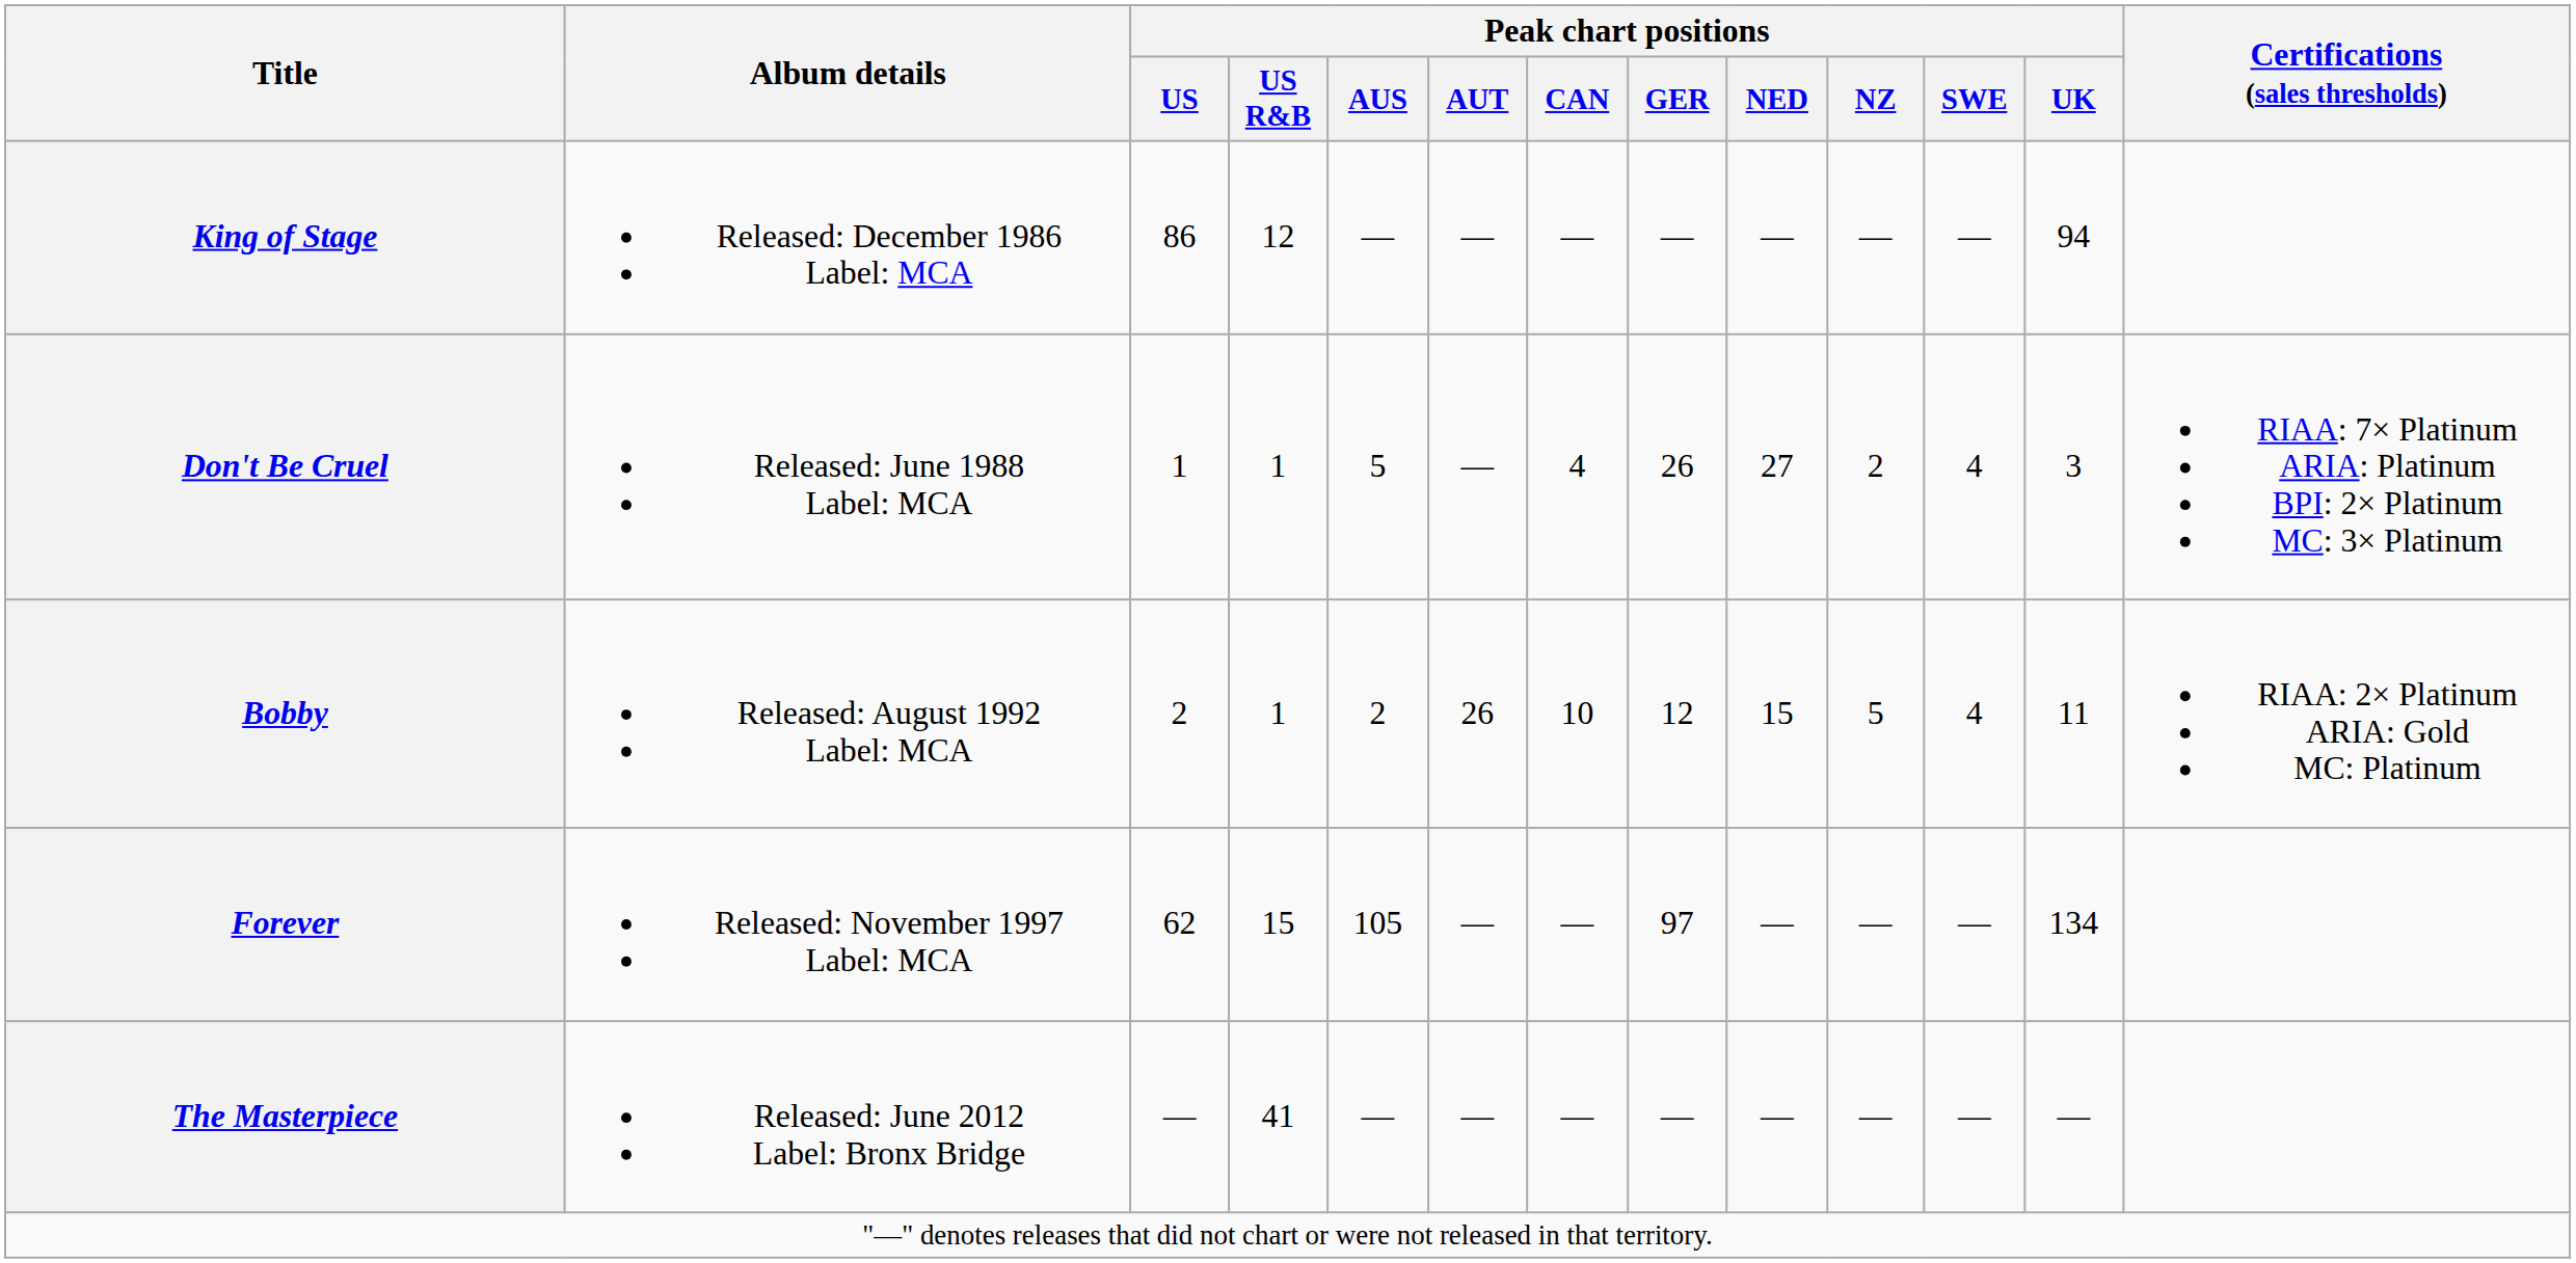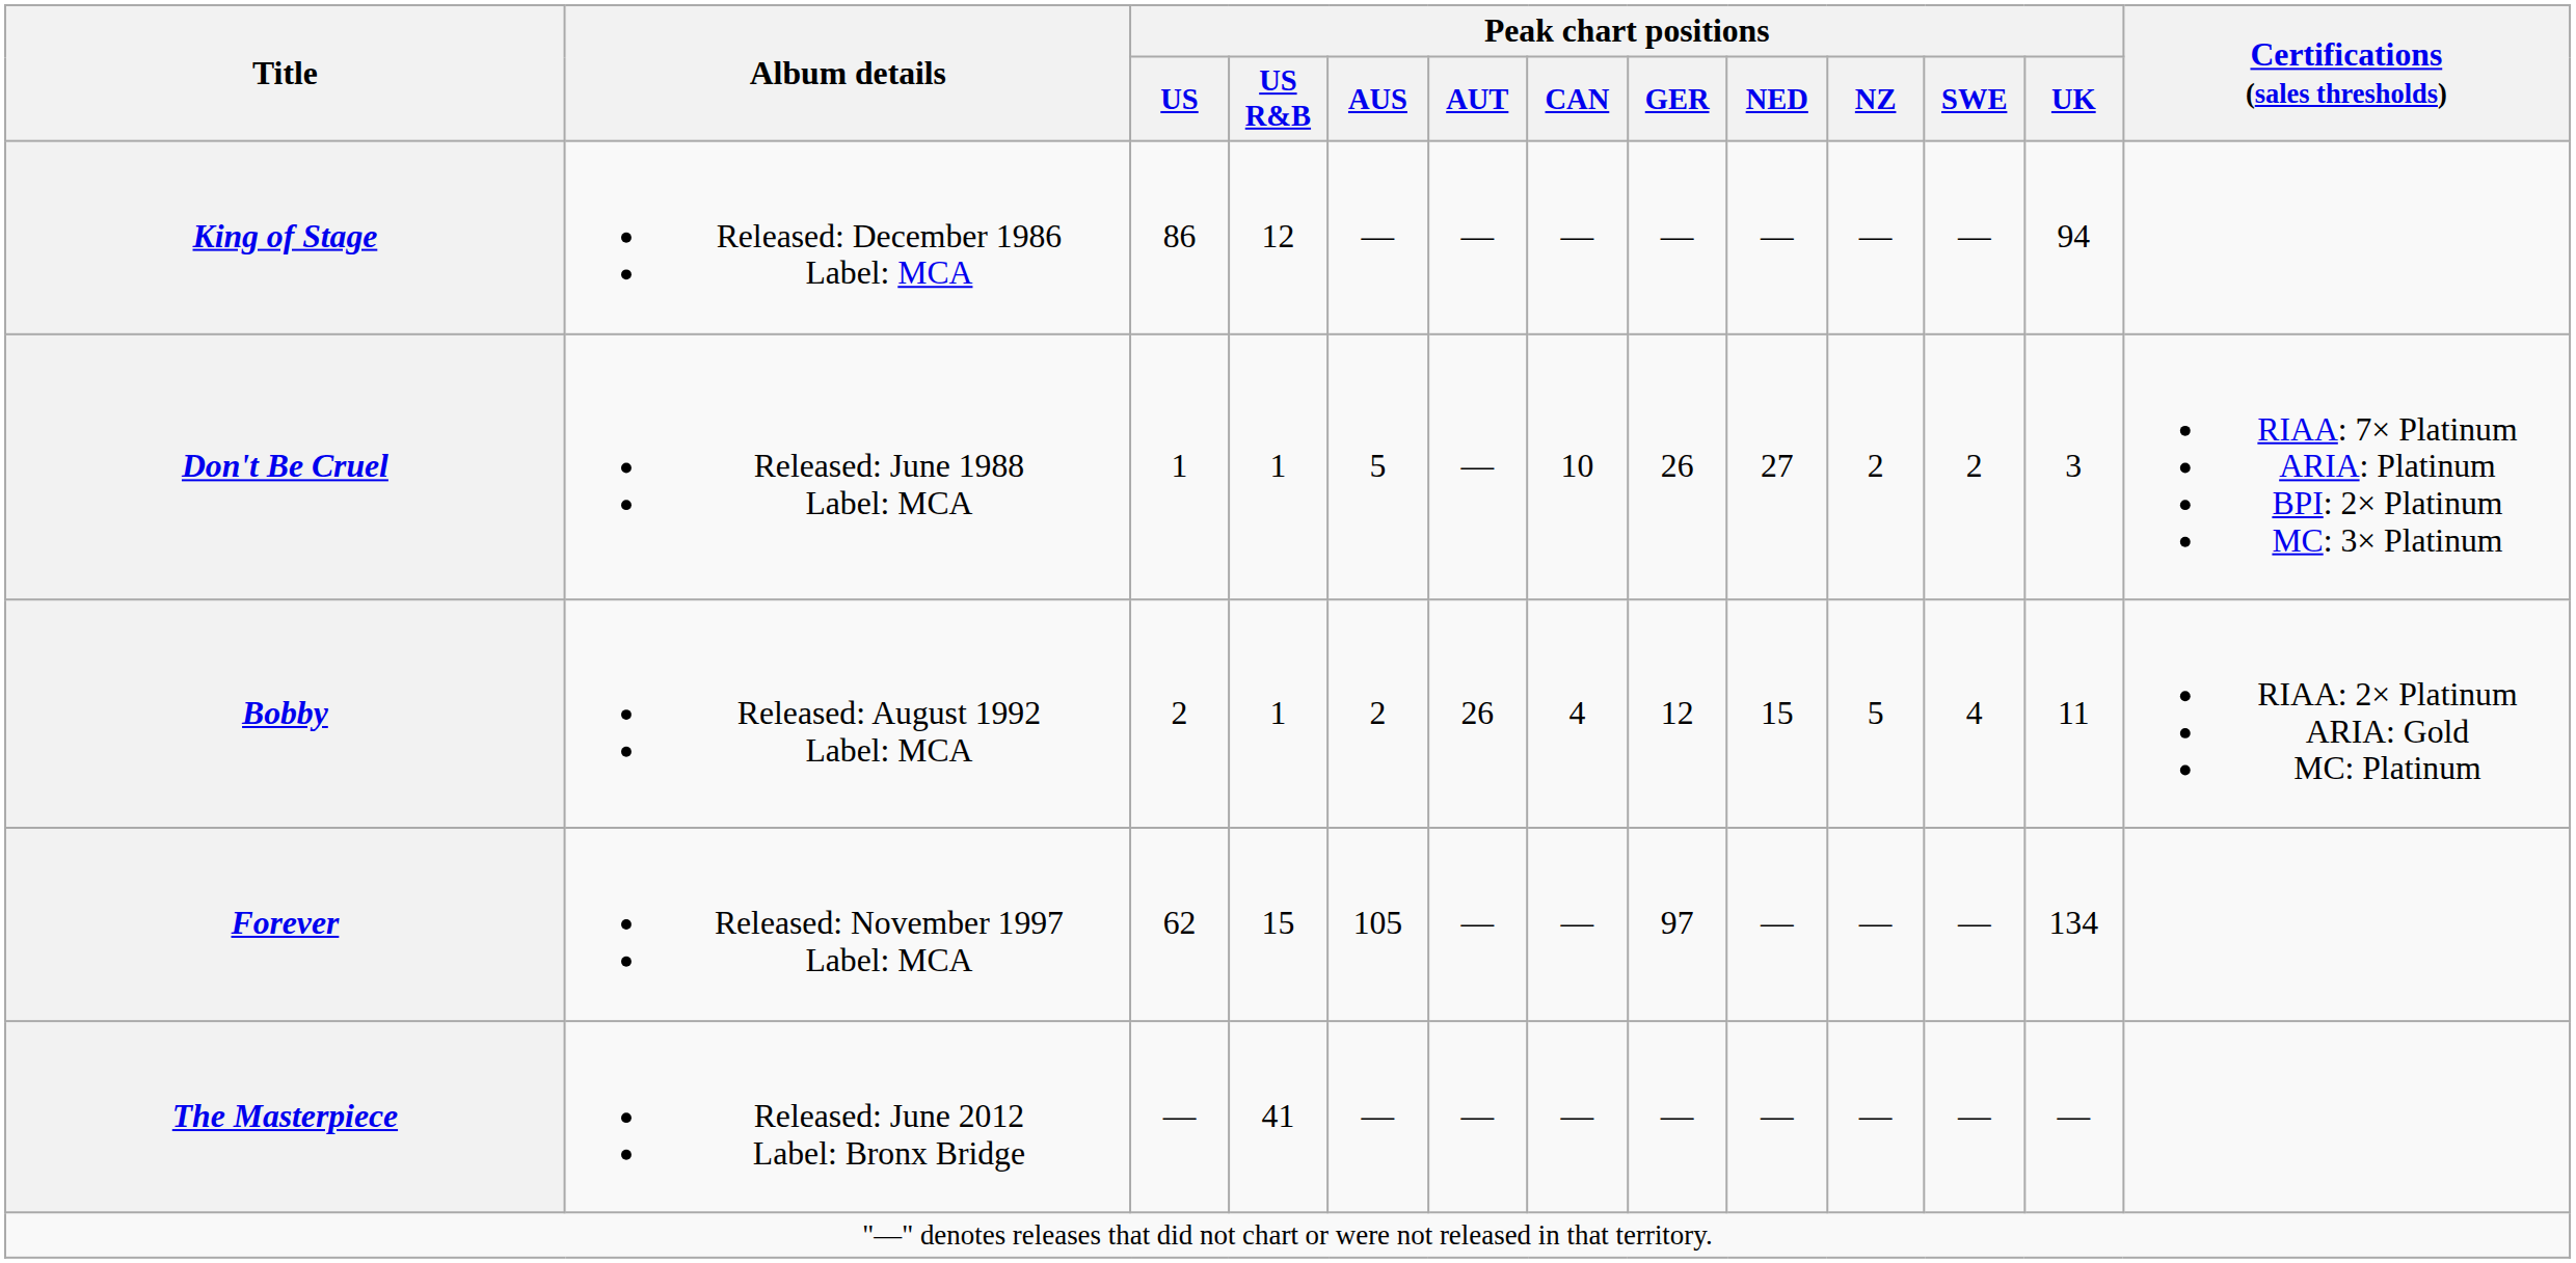Don't Be Cruel | Peak chart positions / CAN: 4 -> 10
Don't Be Cruel | Peak chart positions / SWE: 4 -> 2
Bobby | Peak chart positions / CAN: 10 -> 4
